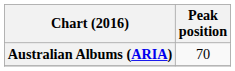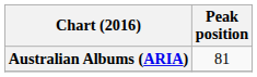Australian Albums (ARIA) | Peak position: 70 -> 81
